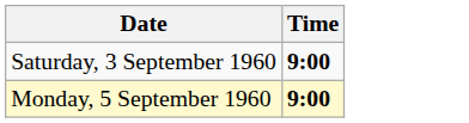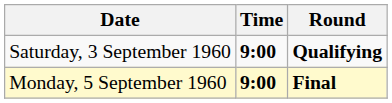+ column: Round | Qualifying | Final
